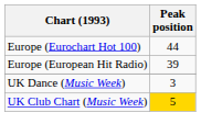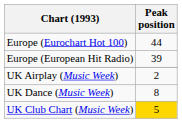+ row: UK Airplay (Music Week) | 2
UK Dance (Music Week) | Peak position: 3 -> 8
